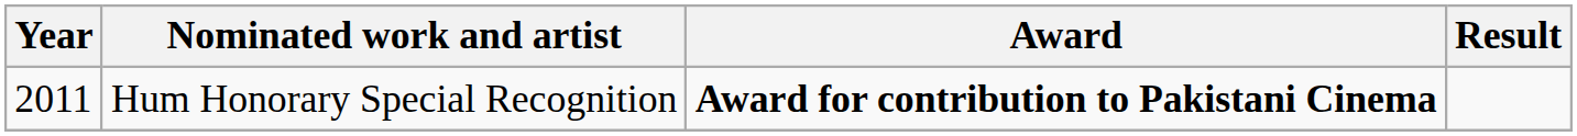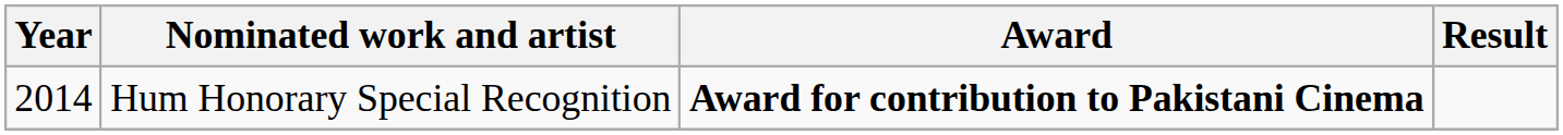Hum Honorary Special Recognition | Year: 2011 -> 2014
